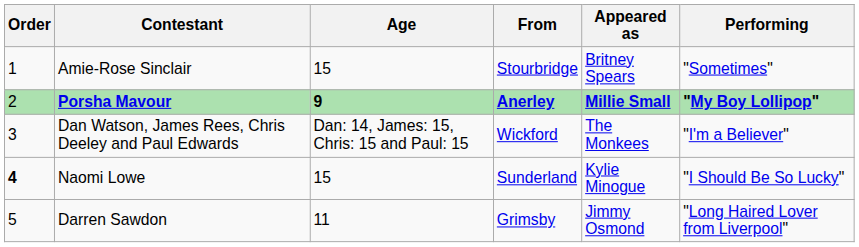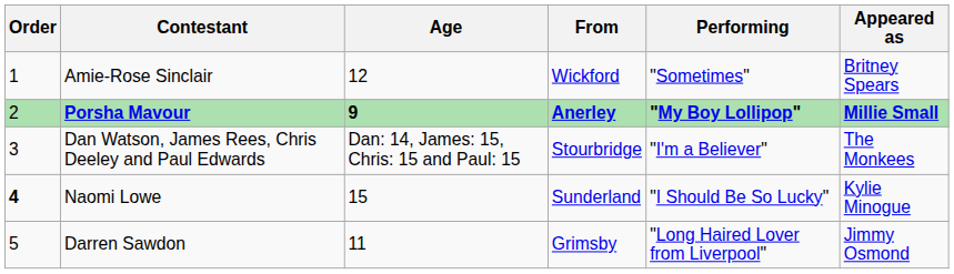columns swapped: Appeared as <-> Performing
Amie-Rose Sinclair | Age: 15 -> 12
Amie-Rose Sinclair | From: Stourbridge -> Wickford
Dan Watson, James Rees, Chris Deeley and Paul Edwards | From: Wickford -> Stourbridge
